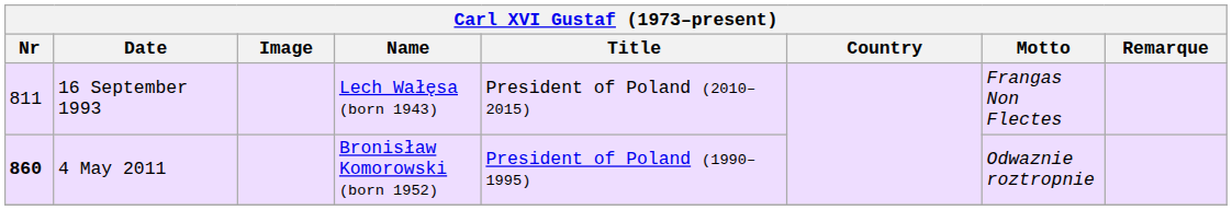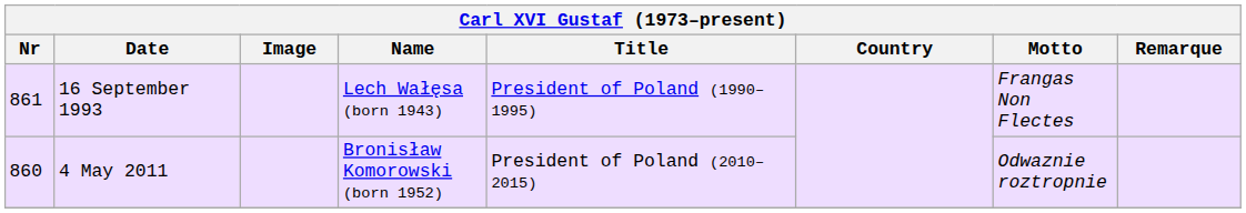16 September 1993 | Nr: 811 -> 861
16 September 1993 | Title: President of Poland (2010–2015) -> President of Poland (1990–1995)
4 May 2011 | Nr: bold -> normal
4 May 2011 | Title: President of Poland (1990–1995) -> President of Poland (2010–2015)
